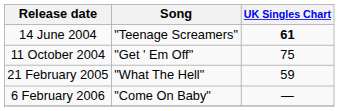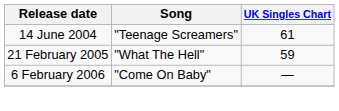14 June 2004 | UK Singles Chart: bold -> normal
- row: 11 October 2004 | "Get ' Em Off" | 75
